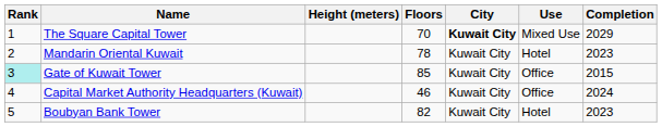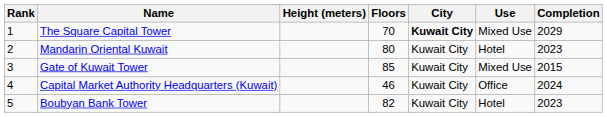Mandarin Oriental Kuwait | Floors: 78 -> 80
Gate of Kuwait Tower | Rank: paleturquoise background -> no background
Gate of Kuwait Tower | Use: Office -> Mixed Use
